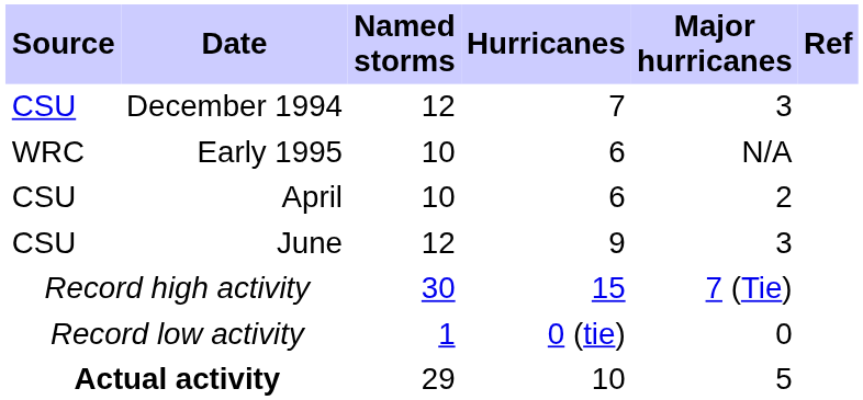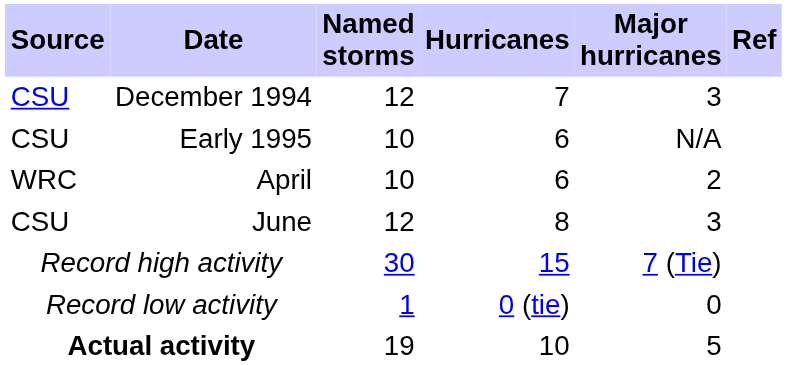Early 1995 | Source: WRC -> CSU
April | Source: CSU -> WRC
June | Hurricanes: 9 -> 8
Actual activity | Named storms: 29 -> 19
